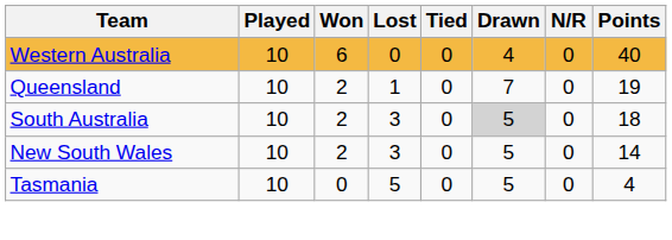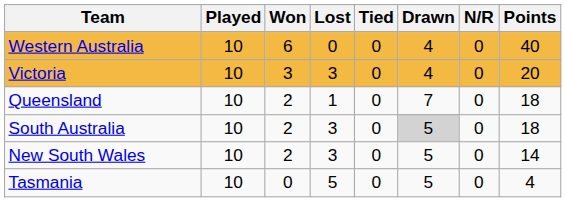+ row: Victoria | 10 | 3 | 3 | 0 | 4 | 0 | 20
Queensland | Points: 19 -> 18
